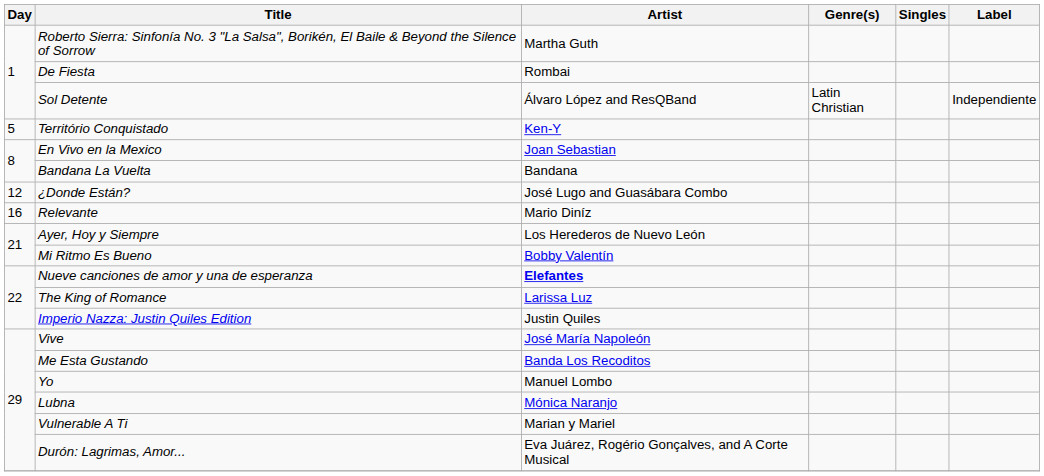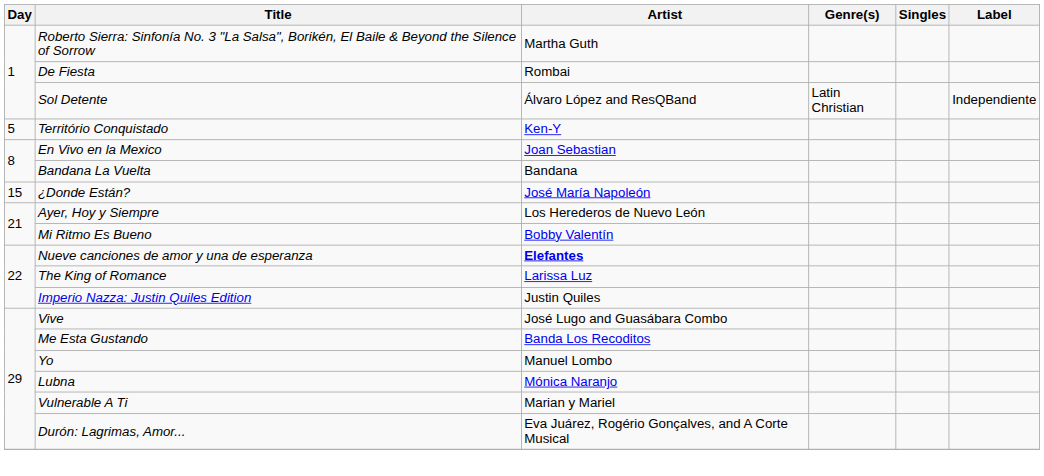¿Donde Están? | Day: 12 -> 15
¿Donde Están? | Artist: José Lugo and Guasábara Combo -> José María Napoleón
- row: 16 | Relevante | Mario Diníz
Vive | Artist: José María Napoleón -> José Lugo and Guasábara Combo
